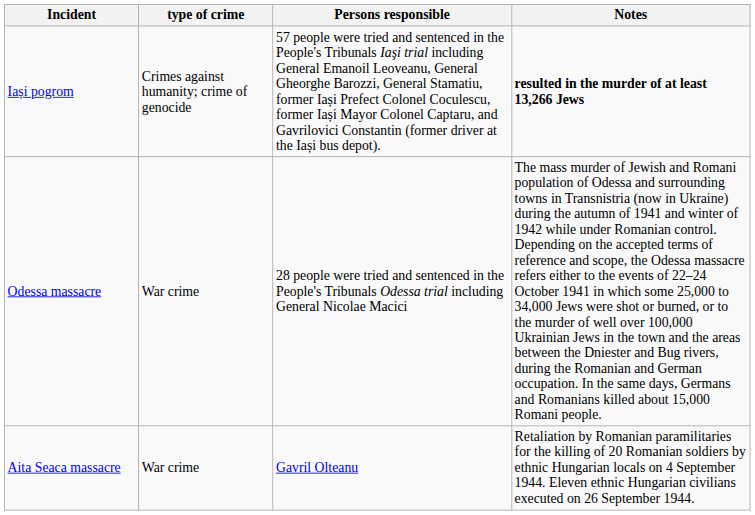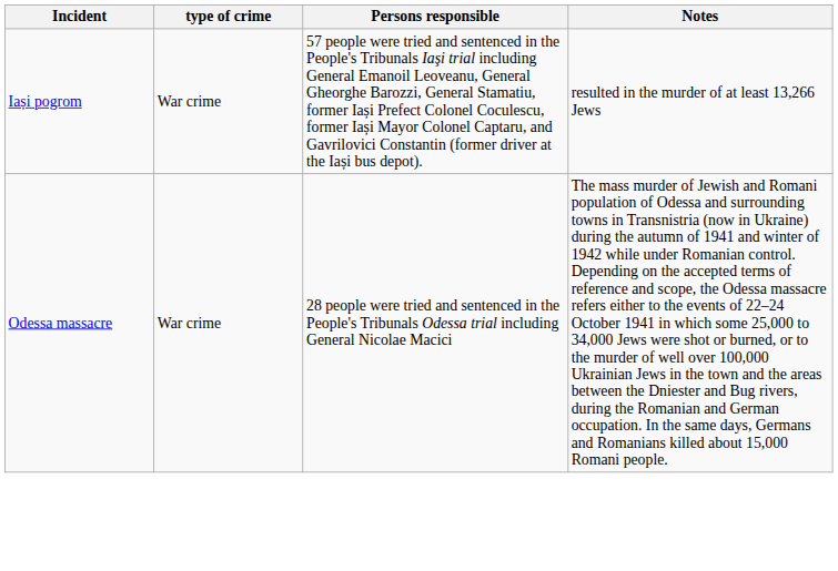Iași pogrom | type of crime: Crimes against humanity; crime of genocide -> War crime
Iași pogrom | Notes: bold -> normal
- row: Aita Seaca massacre | War crime | Gavril Olteanu | Retaliation by Romanian paramilitaries for the killing of 20 Romanian soldiers by ethnic Hungarian locals on 4 September 1944. Eleven ethnic Hungarian civilians executed on 26 September 1944.
